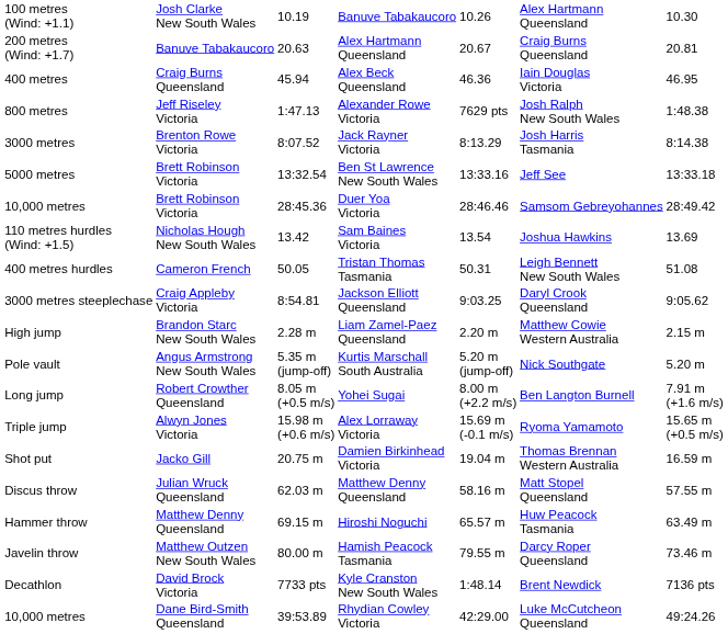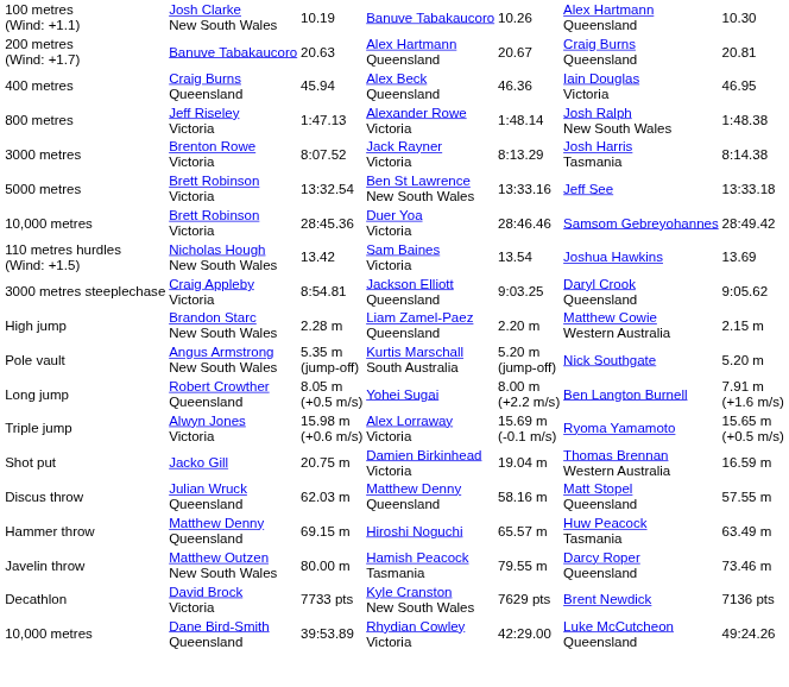Alexander Rowe Victoria | column 5: 7629 pts -> 1:48.14
- row: 400 metres hurdles | Cameron French | 50.05 | Tristan Thomas Tasmania | 50.31 | Leigh Bennett New South Wales | 51.08
Kyle Cranston New South Wales | column 5: 1:48.14 -> 7629 pts
